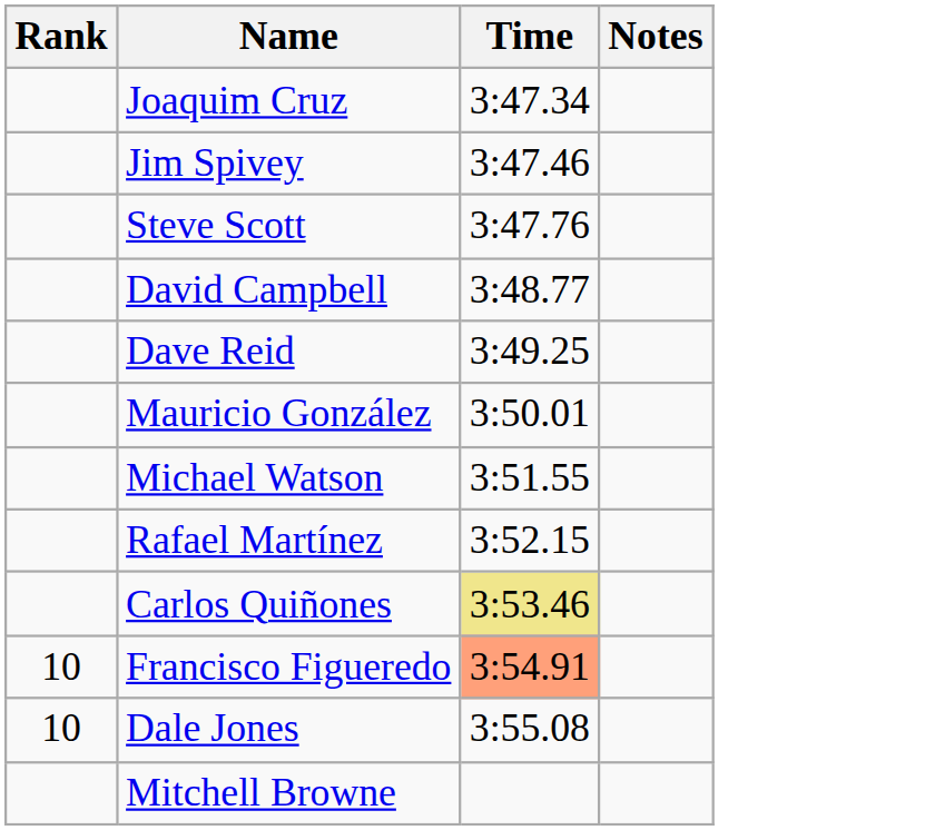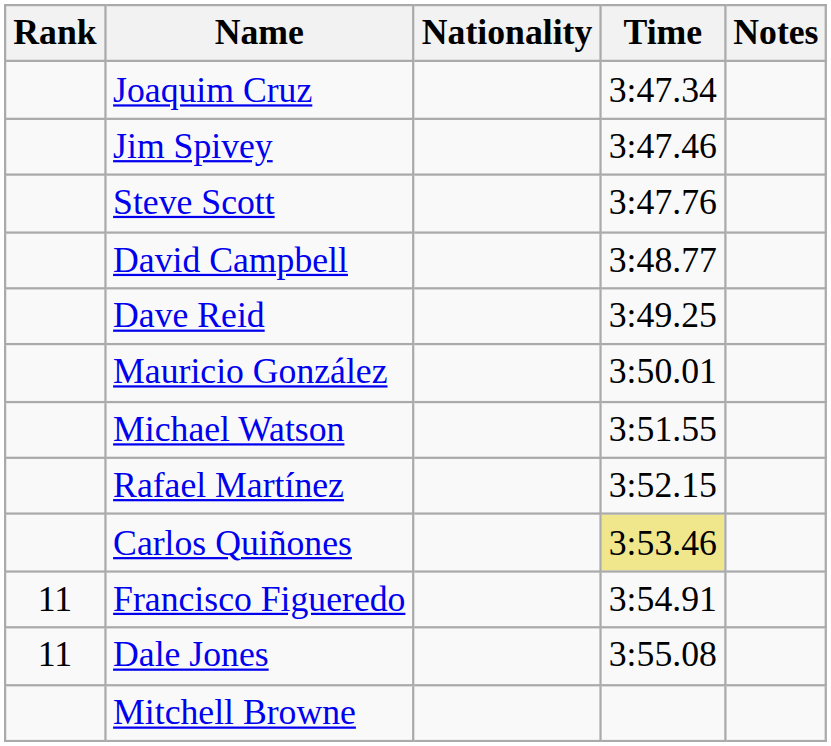+ column: Nationality
Francisco Figueredo | Rank: 10 -> 11
Francisco Figueredo | Time: lightsalmon background -> no background
Dale Jones | Rank: 10 -> 11
